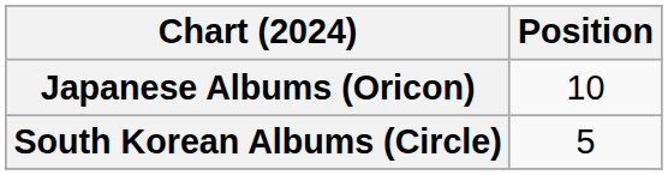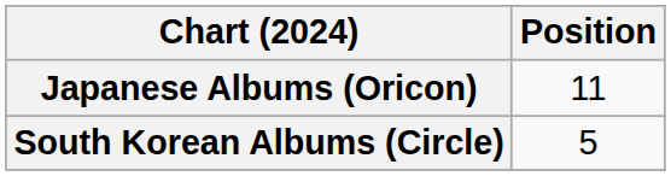Japanese Albums (Oricon) | Position: 10 -> 11
